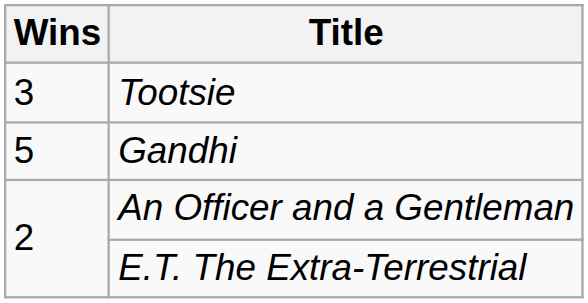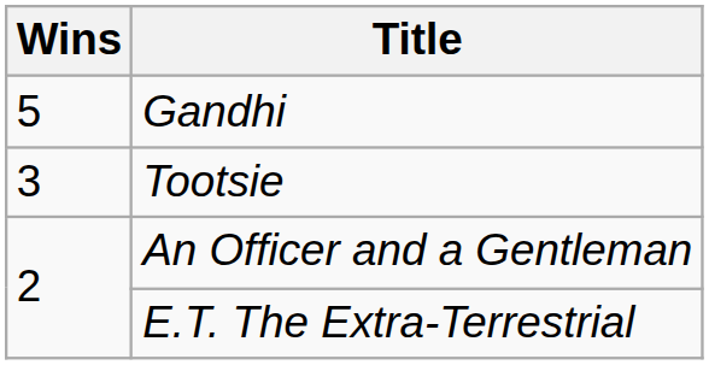rows swapped: Gandhi <-> Tootsie
